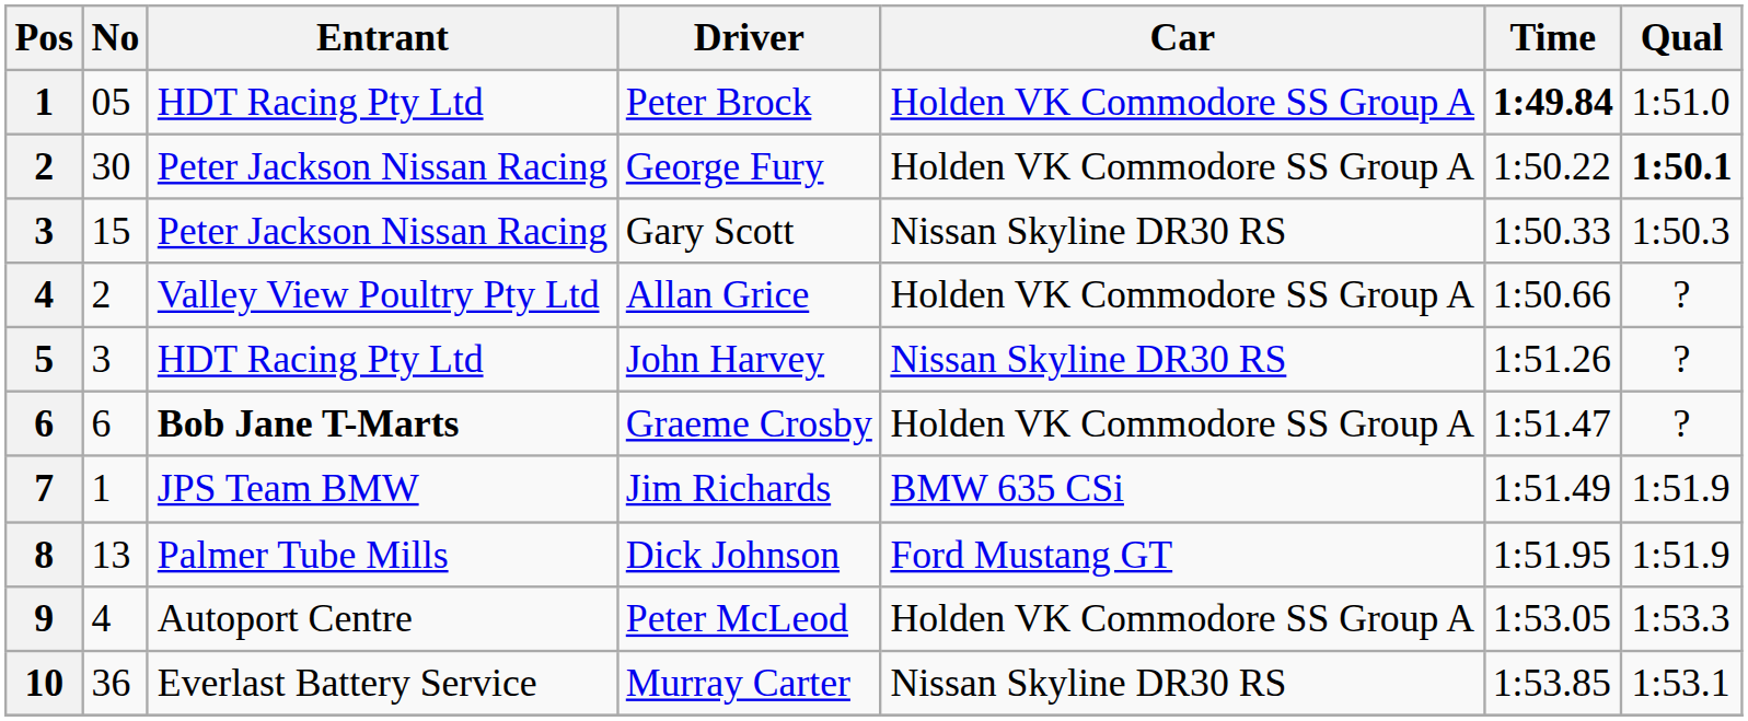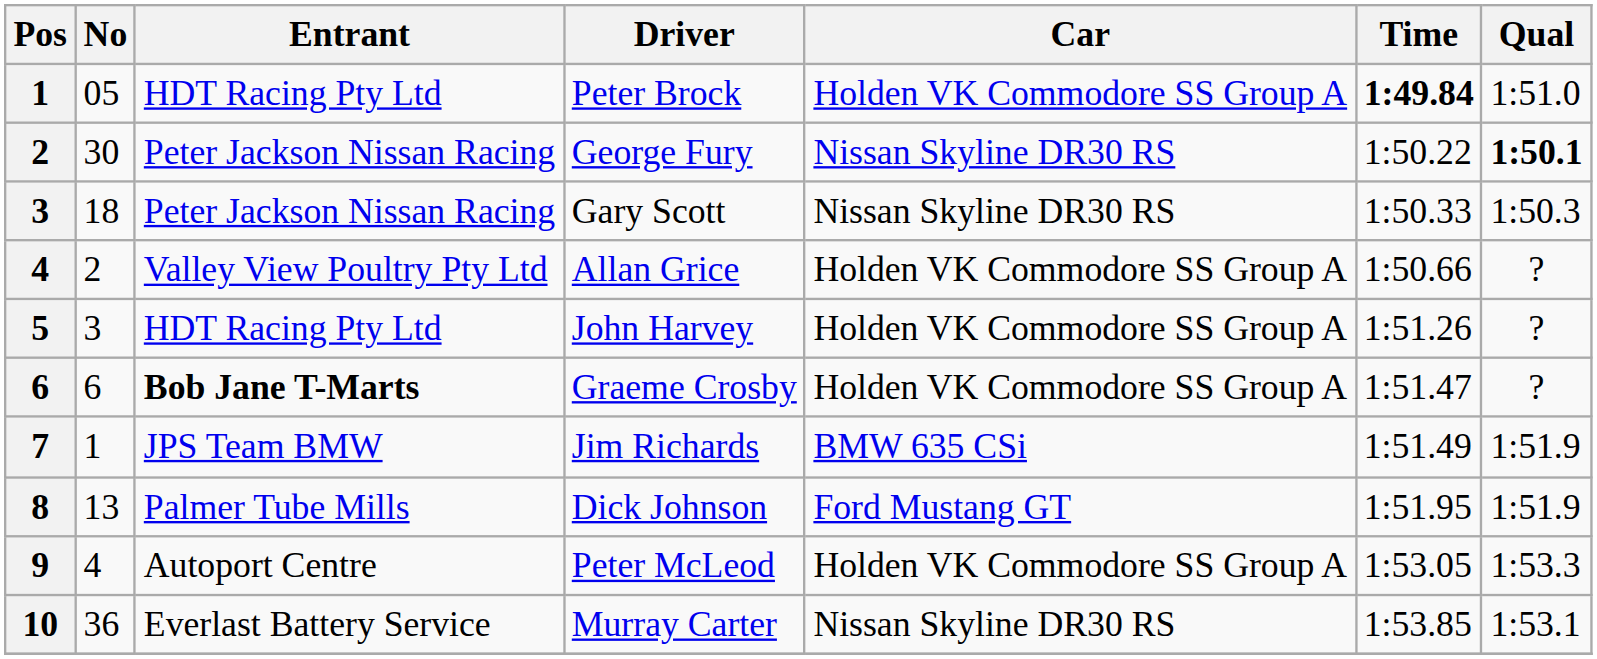George Fury | Car: Holden VK Commodore SS Group A -> Nissan Skyline DR30 RS
Gary Scott | No: 15 -> 18
John Harvey | Car: Nissan Skyline DR30 RS -> Holden VK Commodore SS Group A
